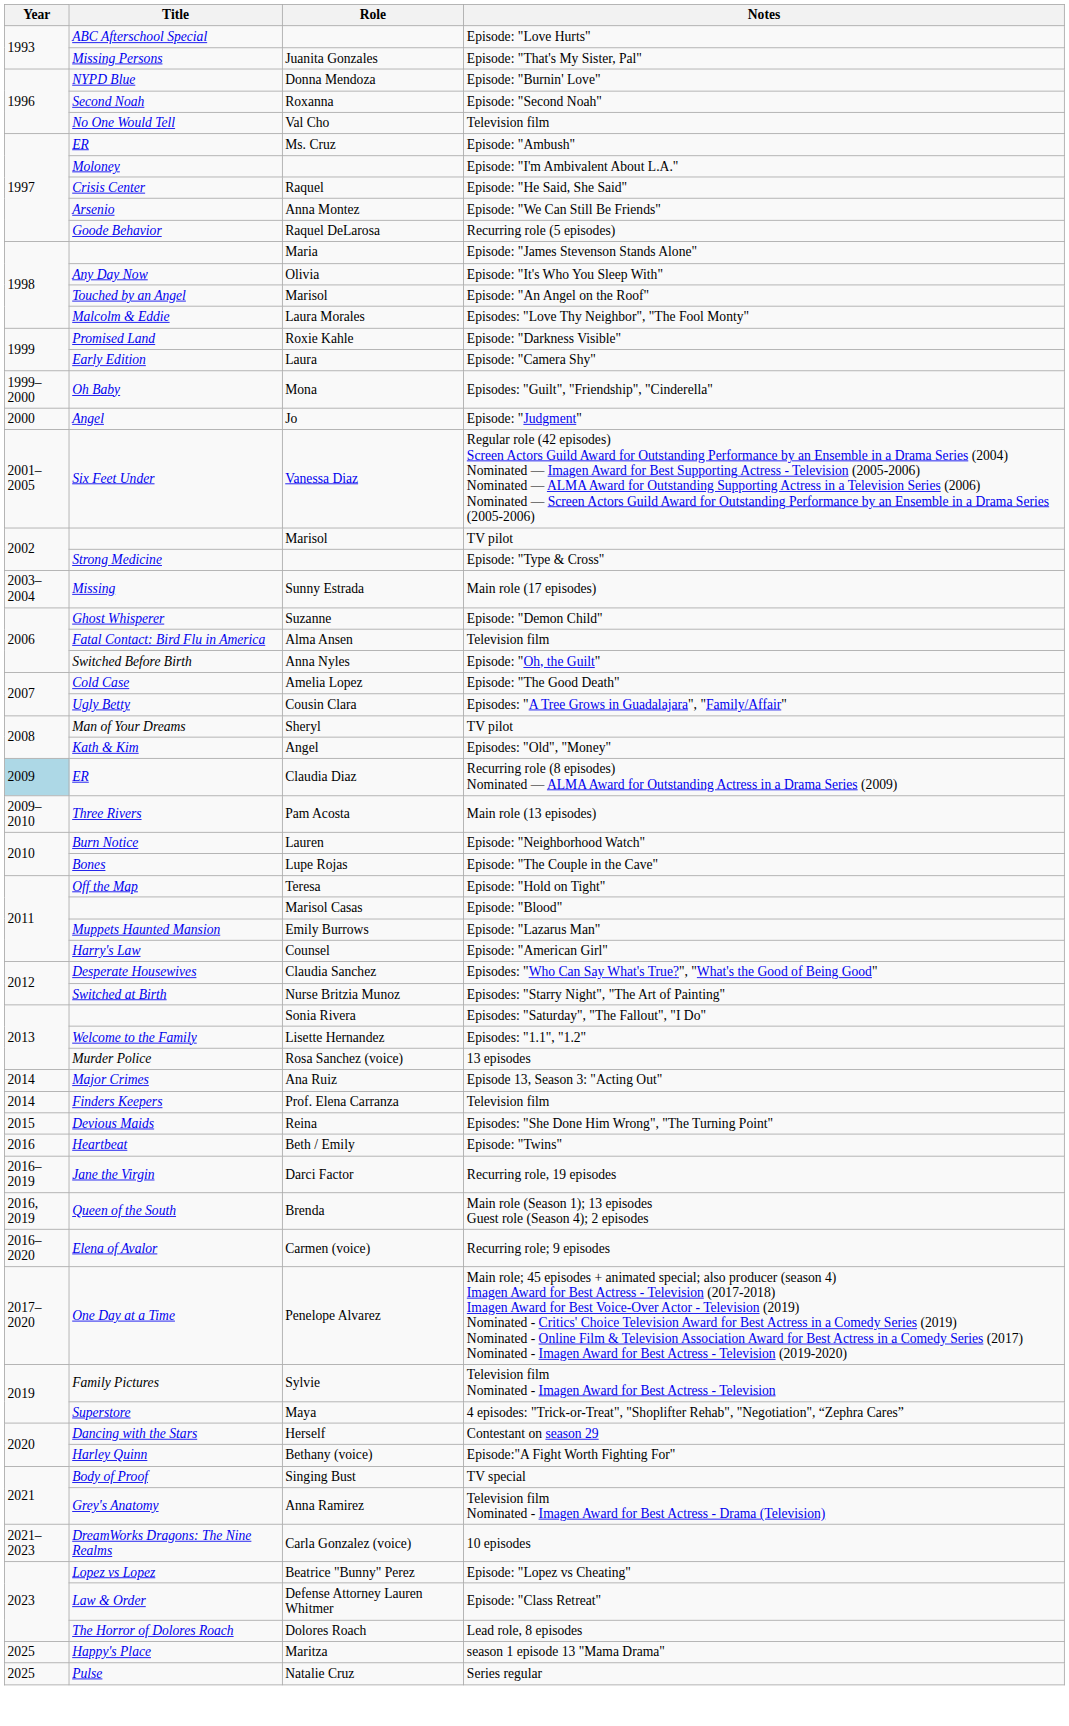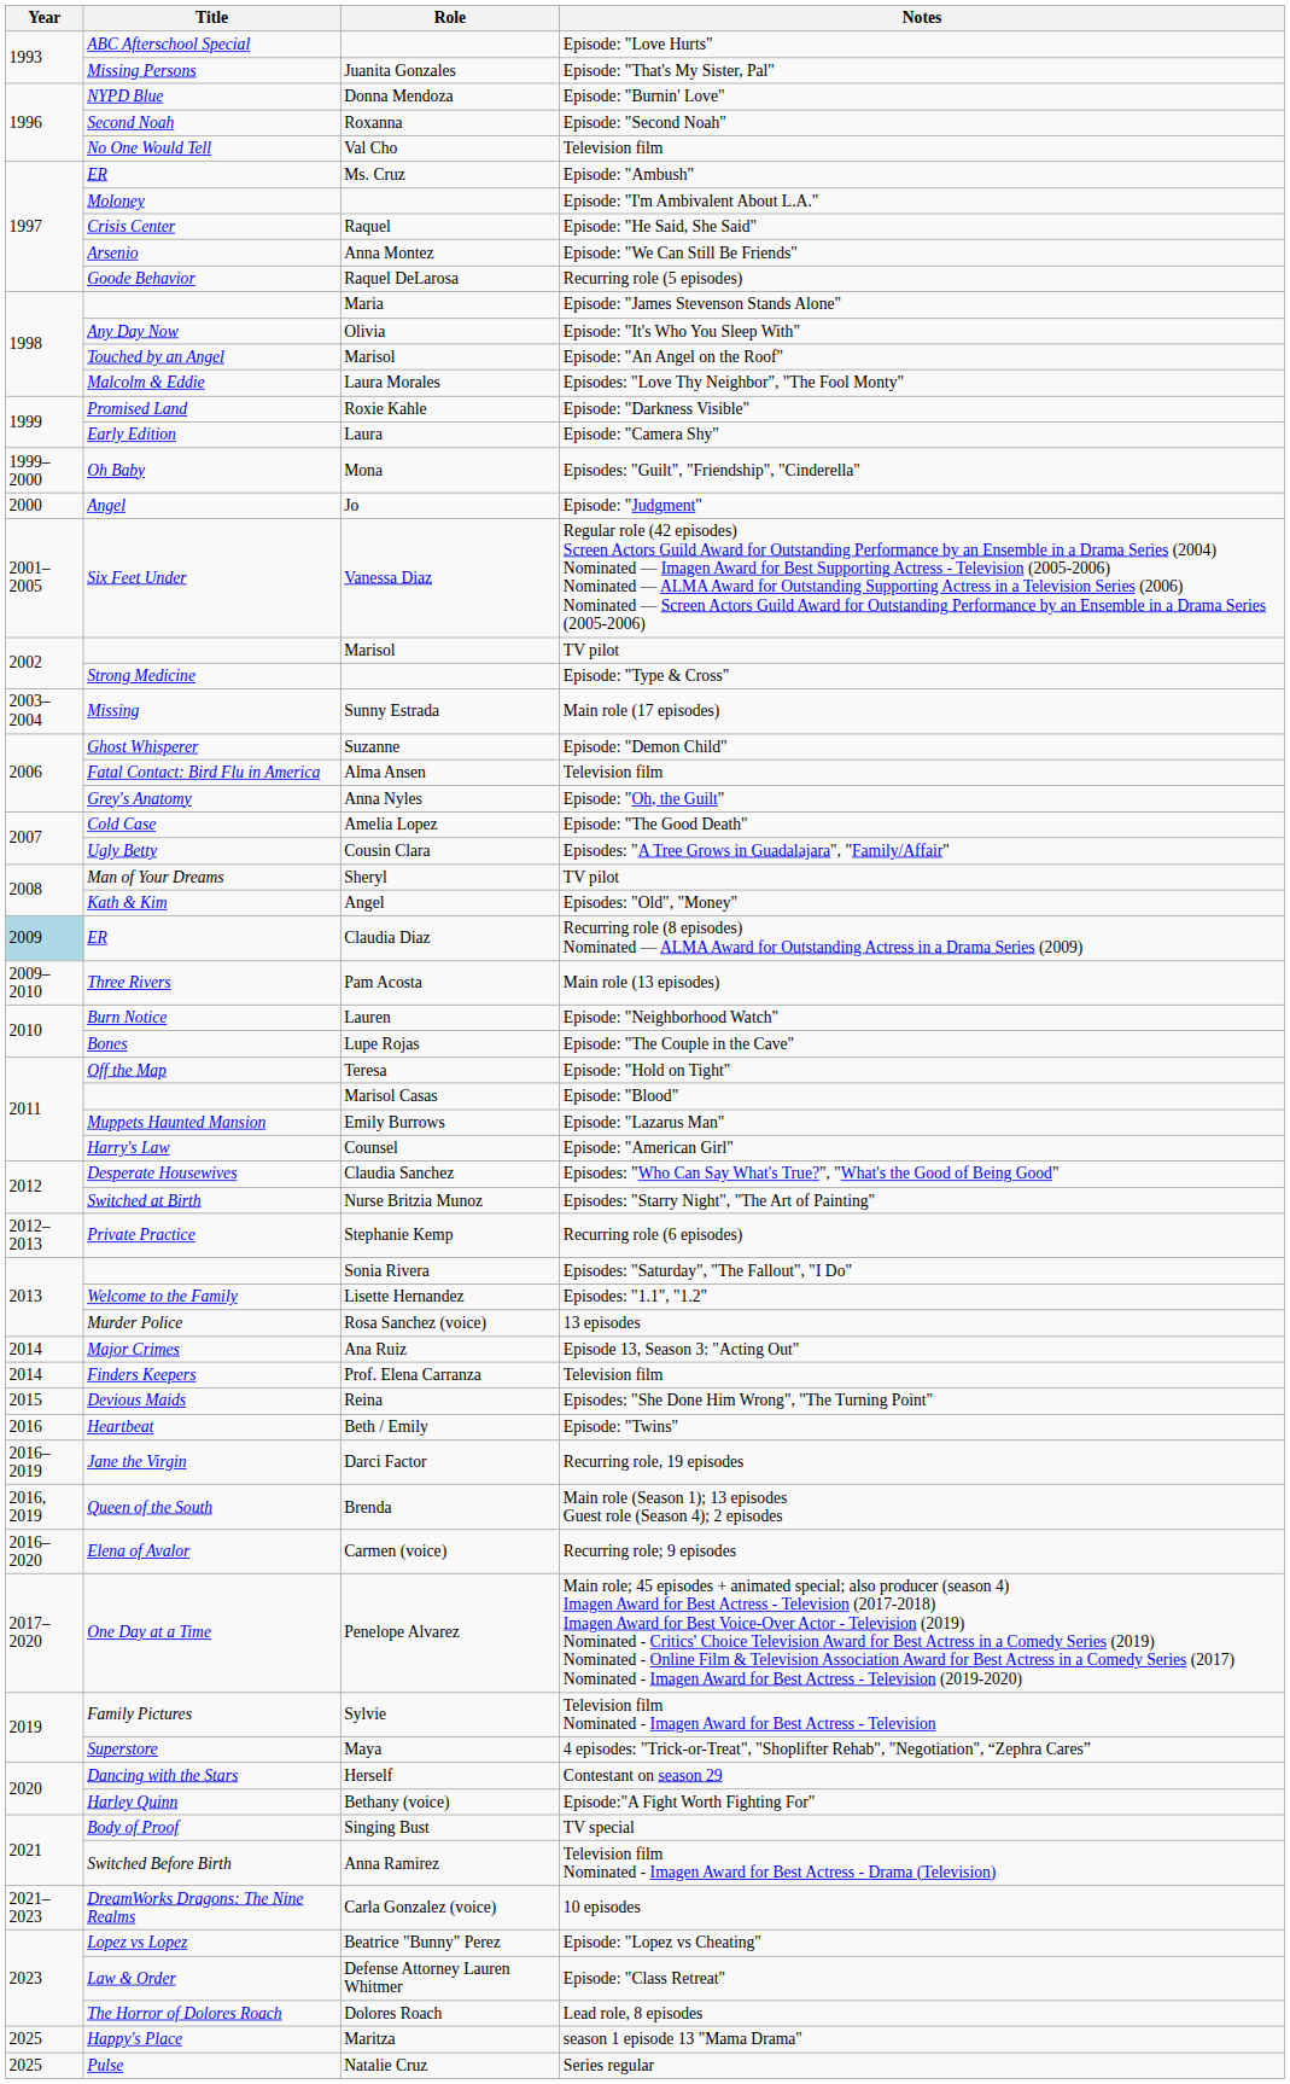Anna Nyles | Title: Switched Before Birth -> Grey's Anatomy
+ row: 2012–2013 | Private Practice | Stephanie Kemp | Recurring role (6 episodes)
Anna Ramirez | Title: Grey's Anatomy -> Switched Before Birth
